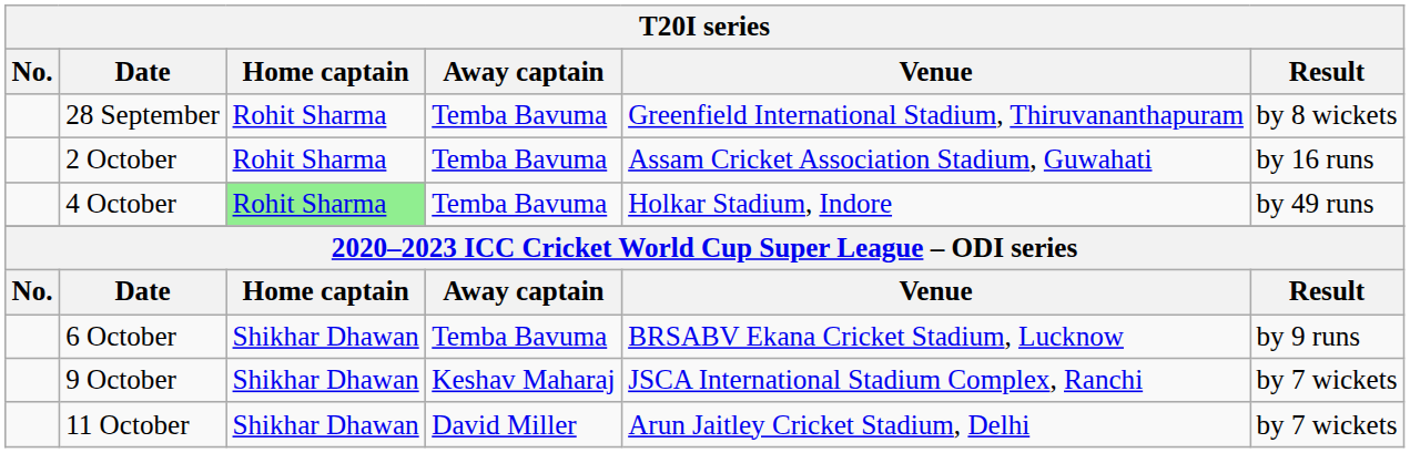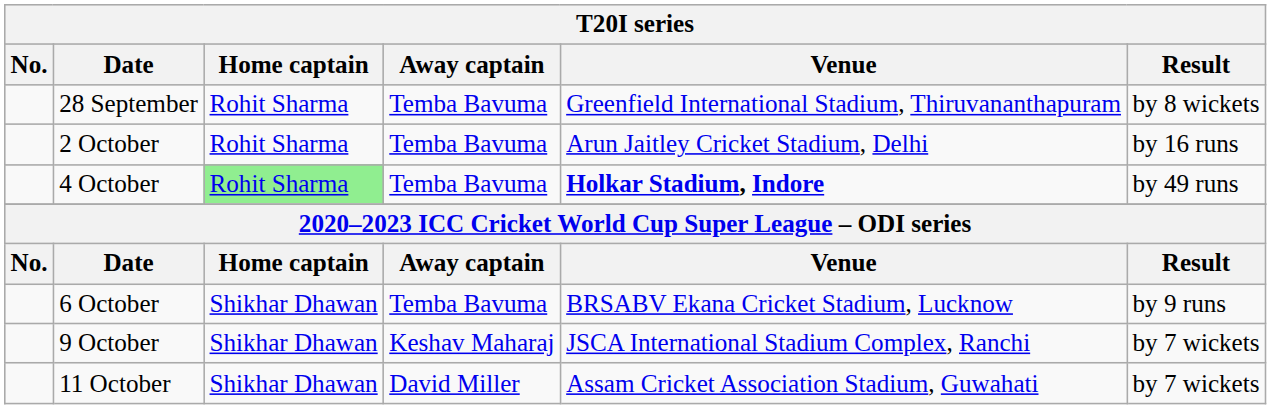2 October | Venue: Assam Cricket Association Stadium, Guwahati -> Arun Jaitley Cricket Stadium, Delhi
4 October | Venue: normal -> bold
11 October | Venue: Arun Jaitley Cricket Stadium, Delhi -> Assam Cricket Association Stadium, Guwahati
